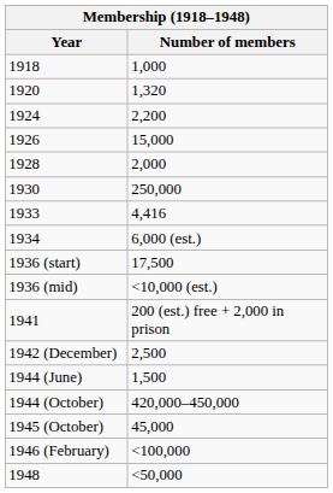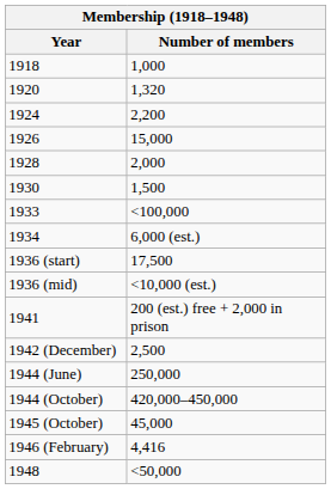1930 | Number of members: 250,000 -> 1,500
1933 | Number of members: 4,416 -> <100,000
1944 (June) | Number of members: 1,500 -> 250,000
1946 (February) | Number of members: <100,000 -> 4,416
